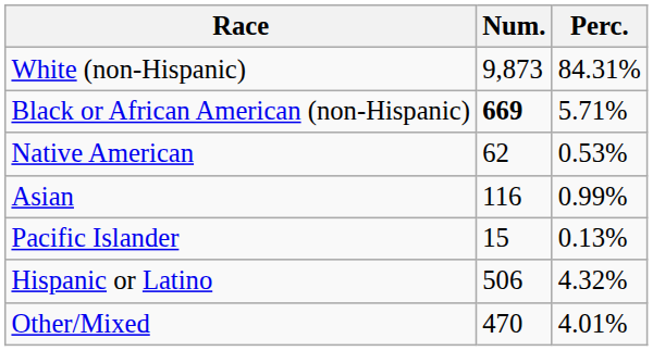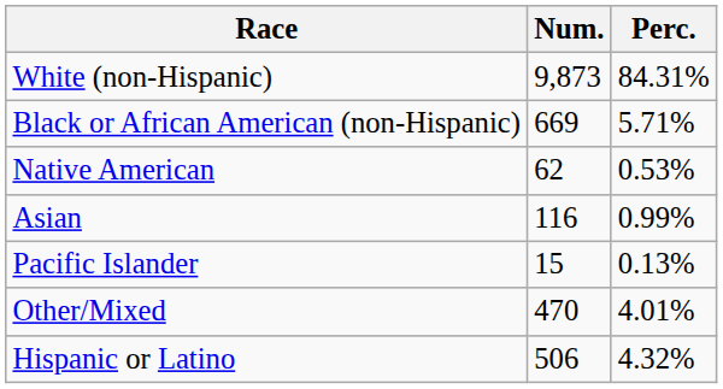Black or African American (non-Hispanic) | Num.: bold -> normal
rows swapped: Other/Mixed <-> Hispanic or Latino
